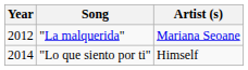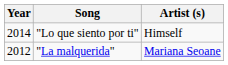rows swapped: "La malquerida" <-> "Lo que siento por ti"
